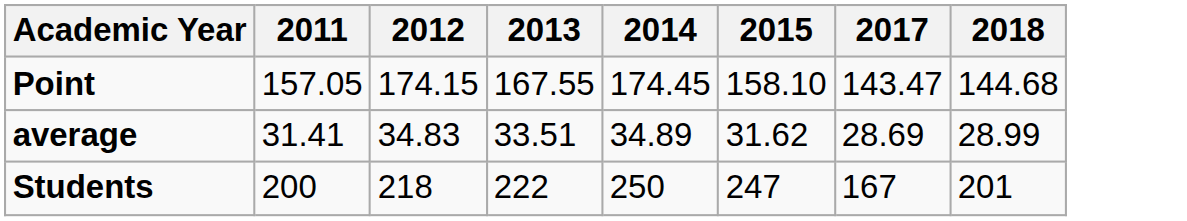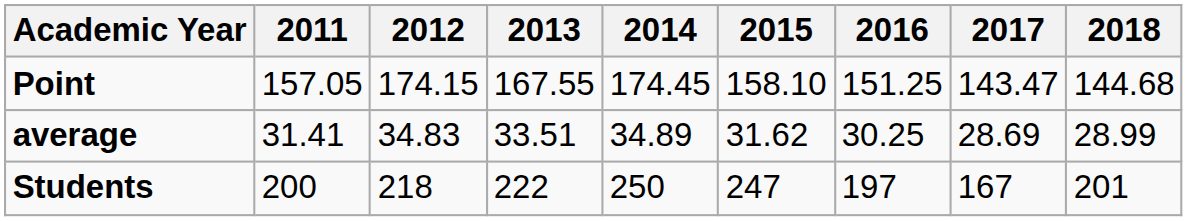+ column: 2016 | 151.25 | 30.25 | 197
